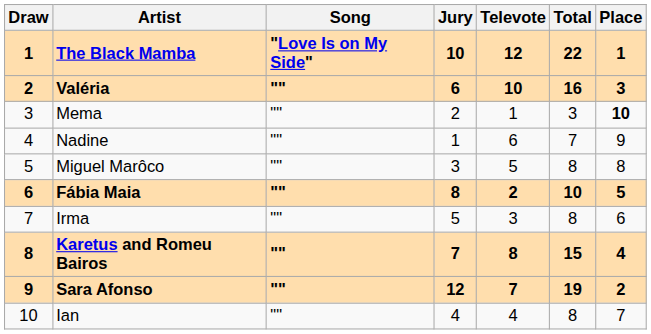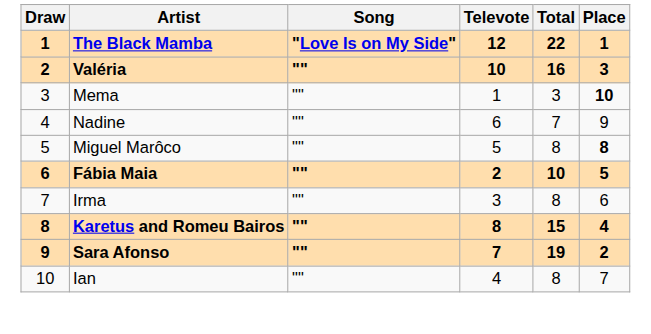- column: Jury | 10 | 6 | 2 | 1 | 3 | 8 | 5 | 7 | 12 | 4
Miguel Marôco | Place: normal -> bold
